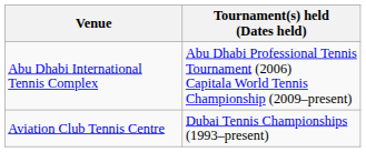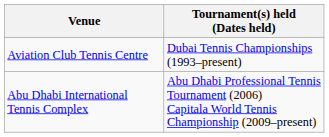rows swapped: Aviation Club Tennis Centre <-> Abu Dhabi International Tennis Complex
